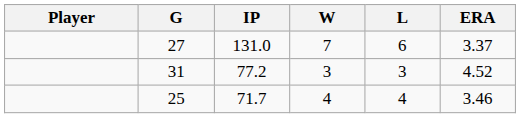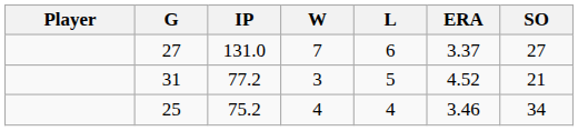+ column: SO | 27 | 21 | 34
31 | L: 3 -> 5
25 | IP: 71.7 -> 75.2
